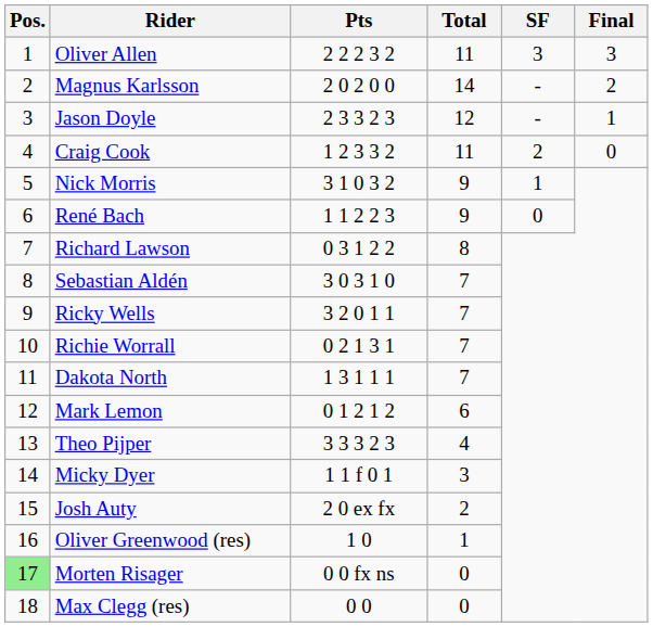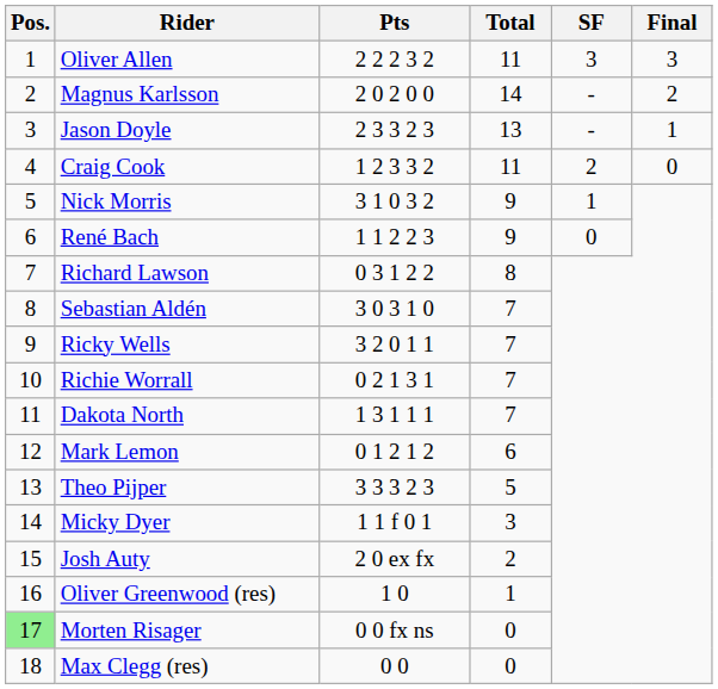Jason Doyle | Total: 12 -> 13
Theo Pijper | Total: 4 -> 5
